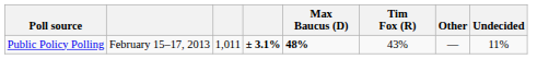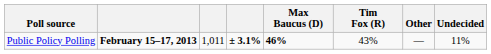Public Policy Polling | column 2: normal -> bold
Public Policy Polling | Max Baucus (D): 48% -> 46%
